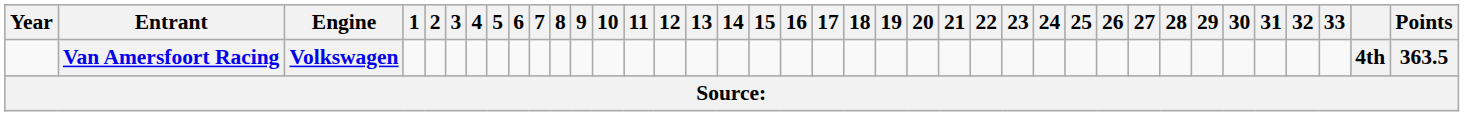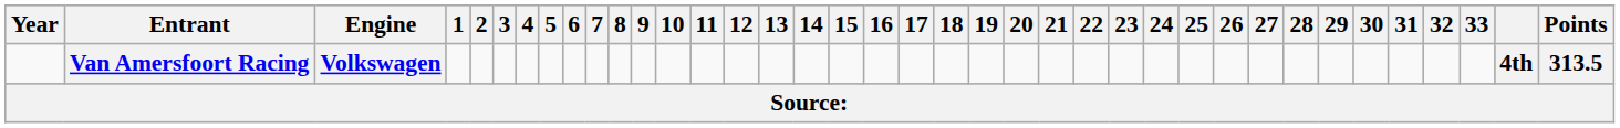Van Amersfoort Racing | Points: 363.5 -> 313.5
